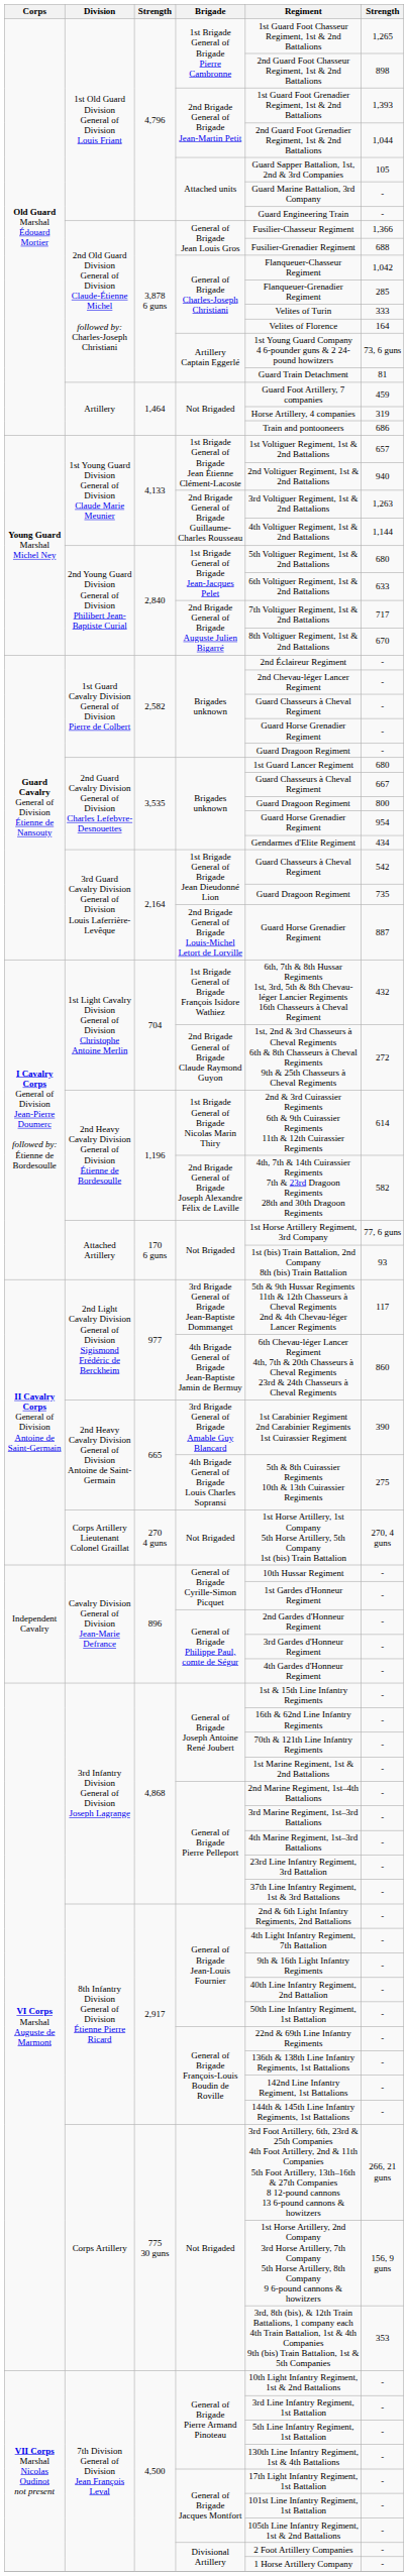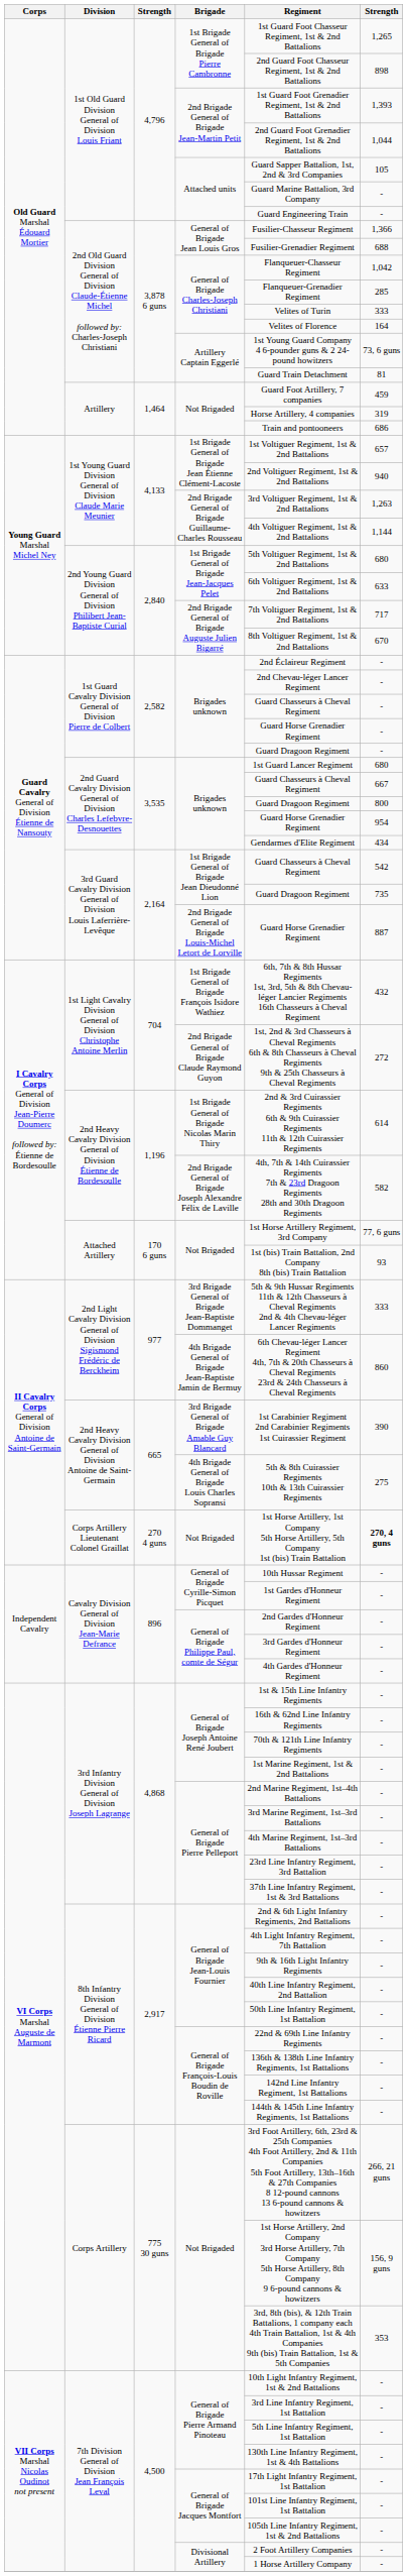3rd Brigade General of Brigade Jean-Baptiste Dommanget | column 6: 117 -> 333
Corps Artillery Lieutenant Colonel Graillat / Not Brigaded | column 6: normal -> bold
